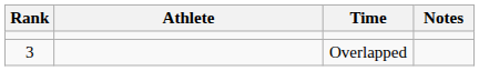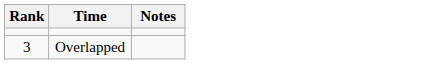- column: Athlete
